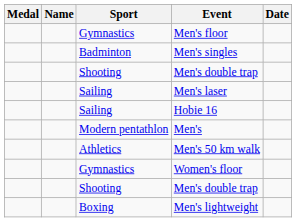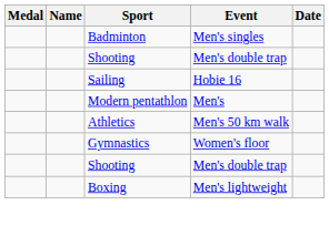- row: Gymnastics | Men's floor
- row: Sailing | Men's laser
